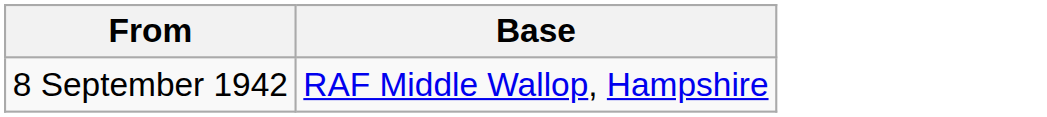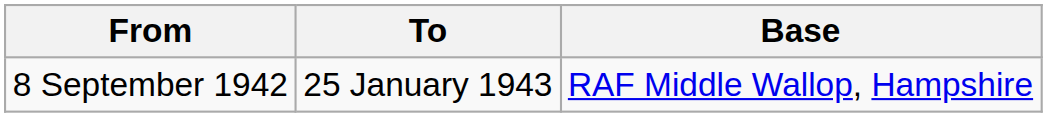+ column: To | 25 January 1943
